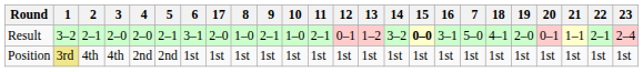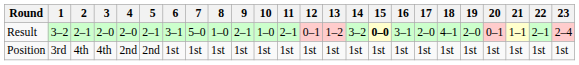columns swapped: 7 <-> 17
Position | 1: khaki background -> no background
